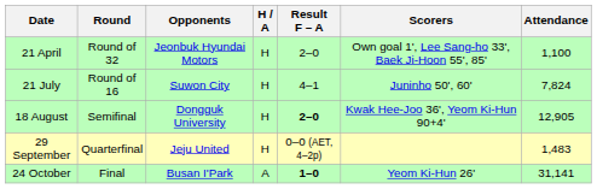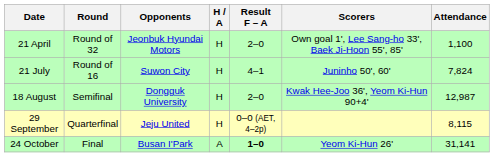18 August | Result F – A: bold -> normal
18 August | Attendance: 12,905 -> 12,987
29 September | Attendance: 1,483 -> 8,115
